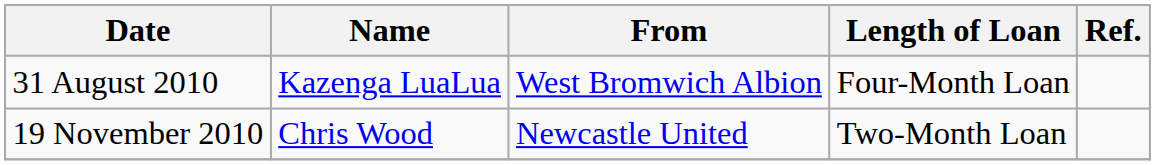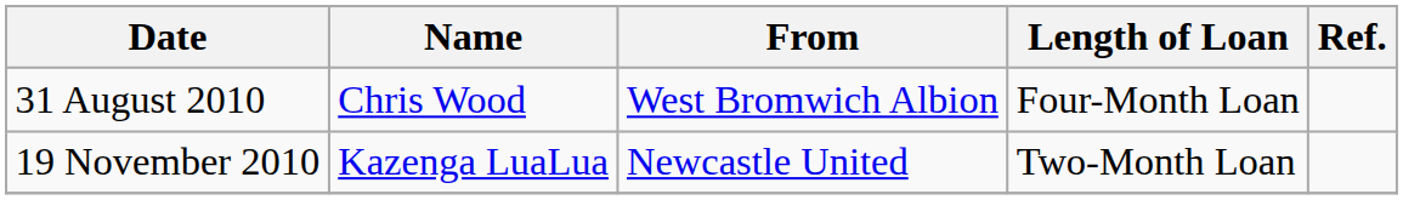31 August 2010 | Name: Kazenga LuaLua -> Chris Wood
19 November 2010 | Name: Chris Wood -> Kazenga LuaLua
